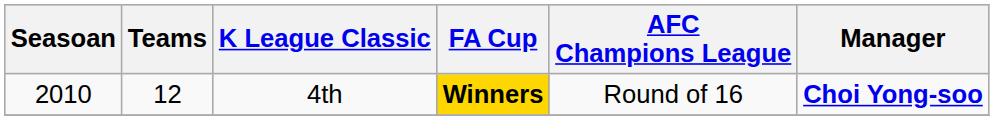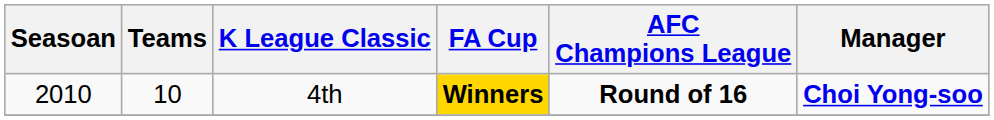4th | Teams: 12 -> 10
4th | AFC Champions League: normal -> bold
